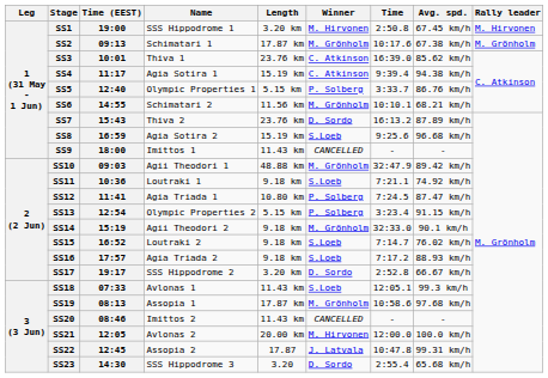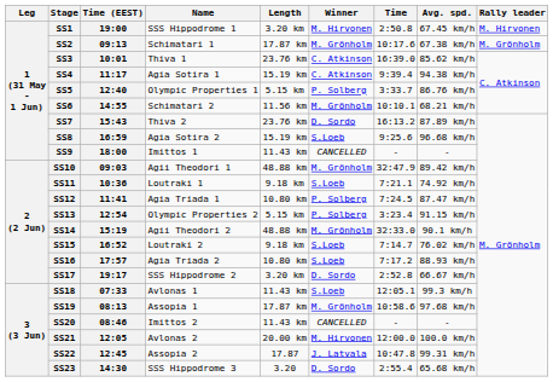SS14 | Length: 9.18 km -> 48.88 km
SS16 | Length: 9.18 km -> 10.80 km
